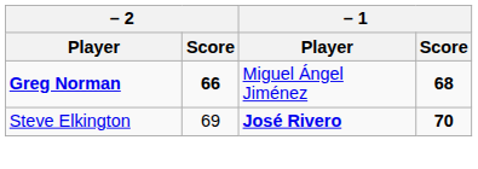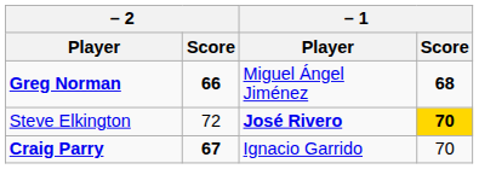Steve Elkington | – 2 / Score: 69 -> 72
Steve Elkington | – 1 / Score: no background -> gold background
+ row: Craig Parry | 67 | Ignacio Garrido | 70
